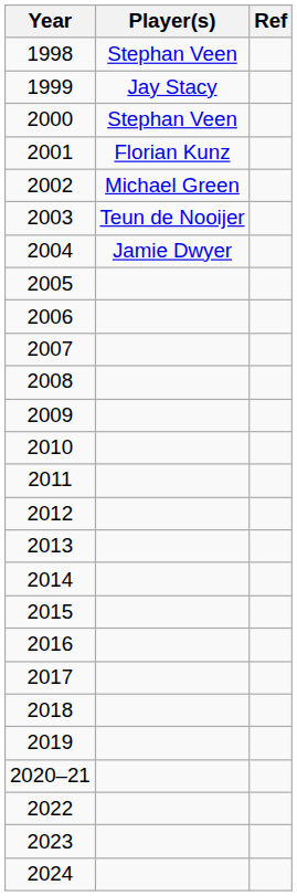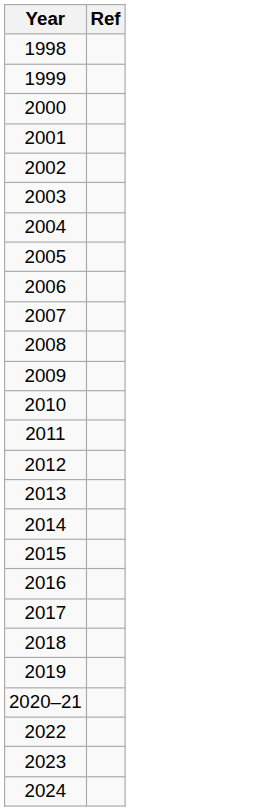- column: Player(s) | Stephan Veen | Jay Stacy | Stephan Veen | Florian Kunz | Michael Green | Teun de Nooijer | Jamie Dwyer
